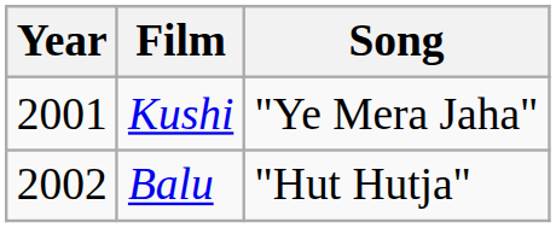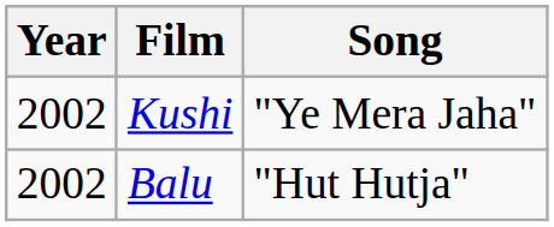Kushi | Year: 2001 -> 2002
